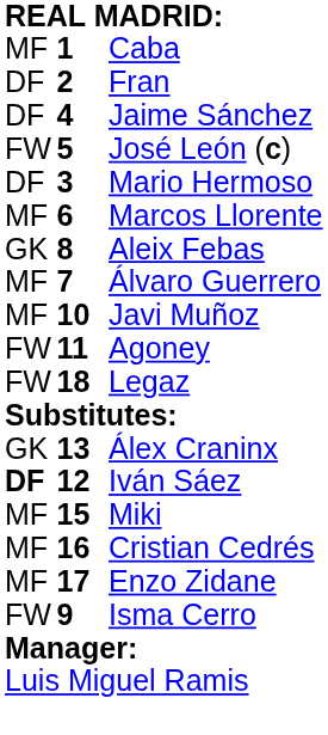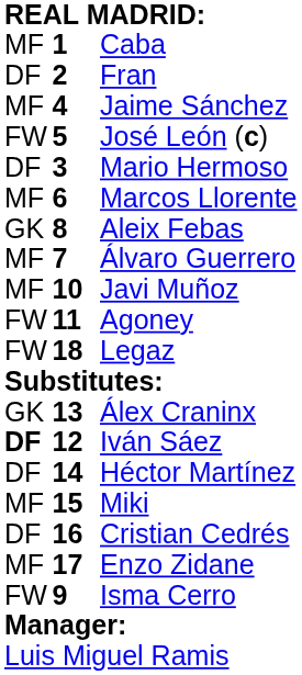Jaime Sánchez | column 1: DF -> MF
+ row: DF | 14 | Héctor Martínez
Cristian Cedrés | column 1: MF -> DF
